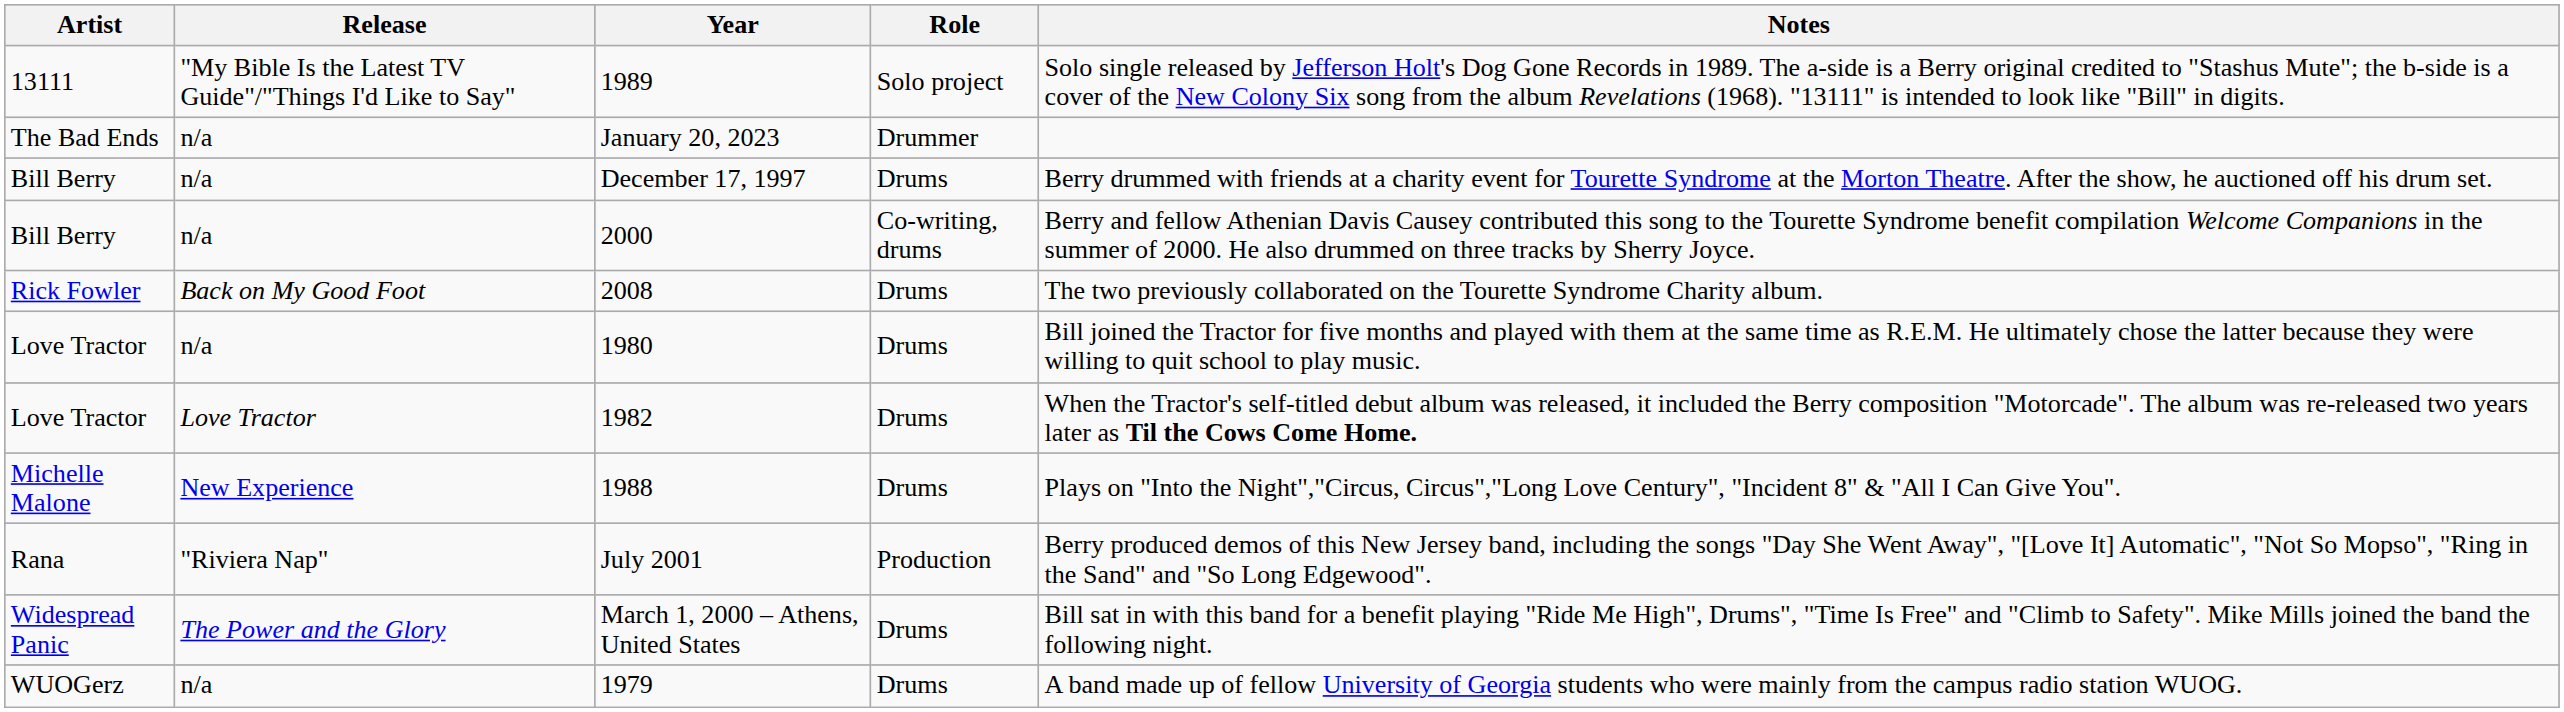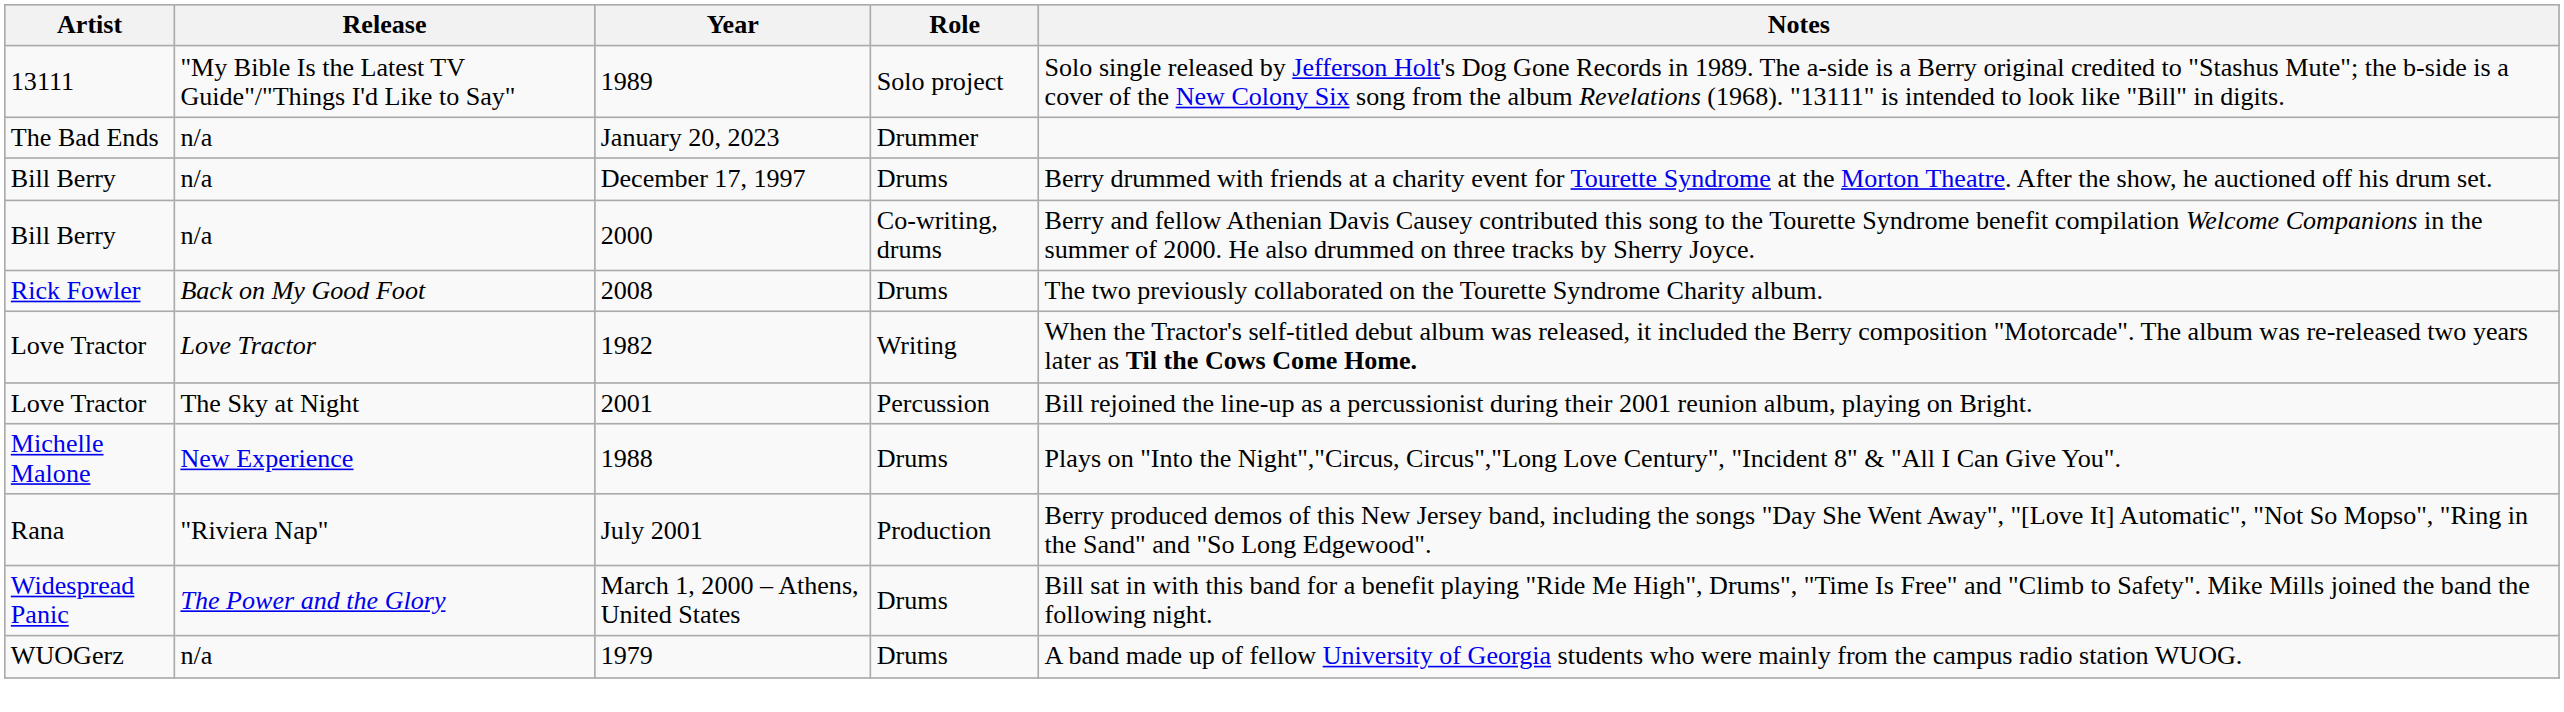- row: Love Tractor | n/a | 1980 | Drums | Bill joined the Tractor for five months and played with them at the same time as R.E.M. He ultimately chose the latter because they were willing to quit school to play music.
1982 | Role: Drums -> Writing
+ row: Love Tractor | The Sky at Night | 2001 | Percussion | Bill rejoined the line-up as a percussionist during their 2001 reunion album, playing on Bright.
